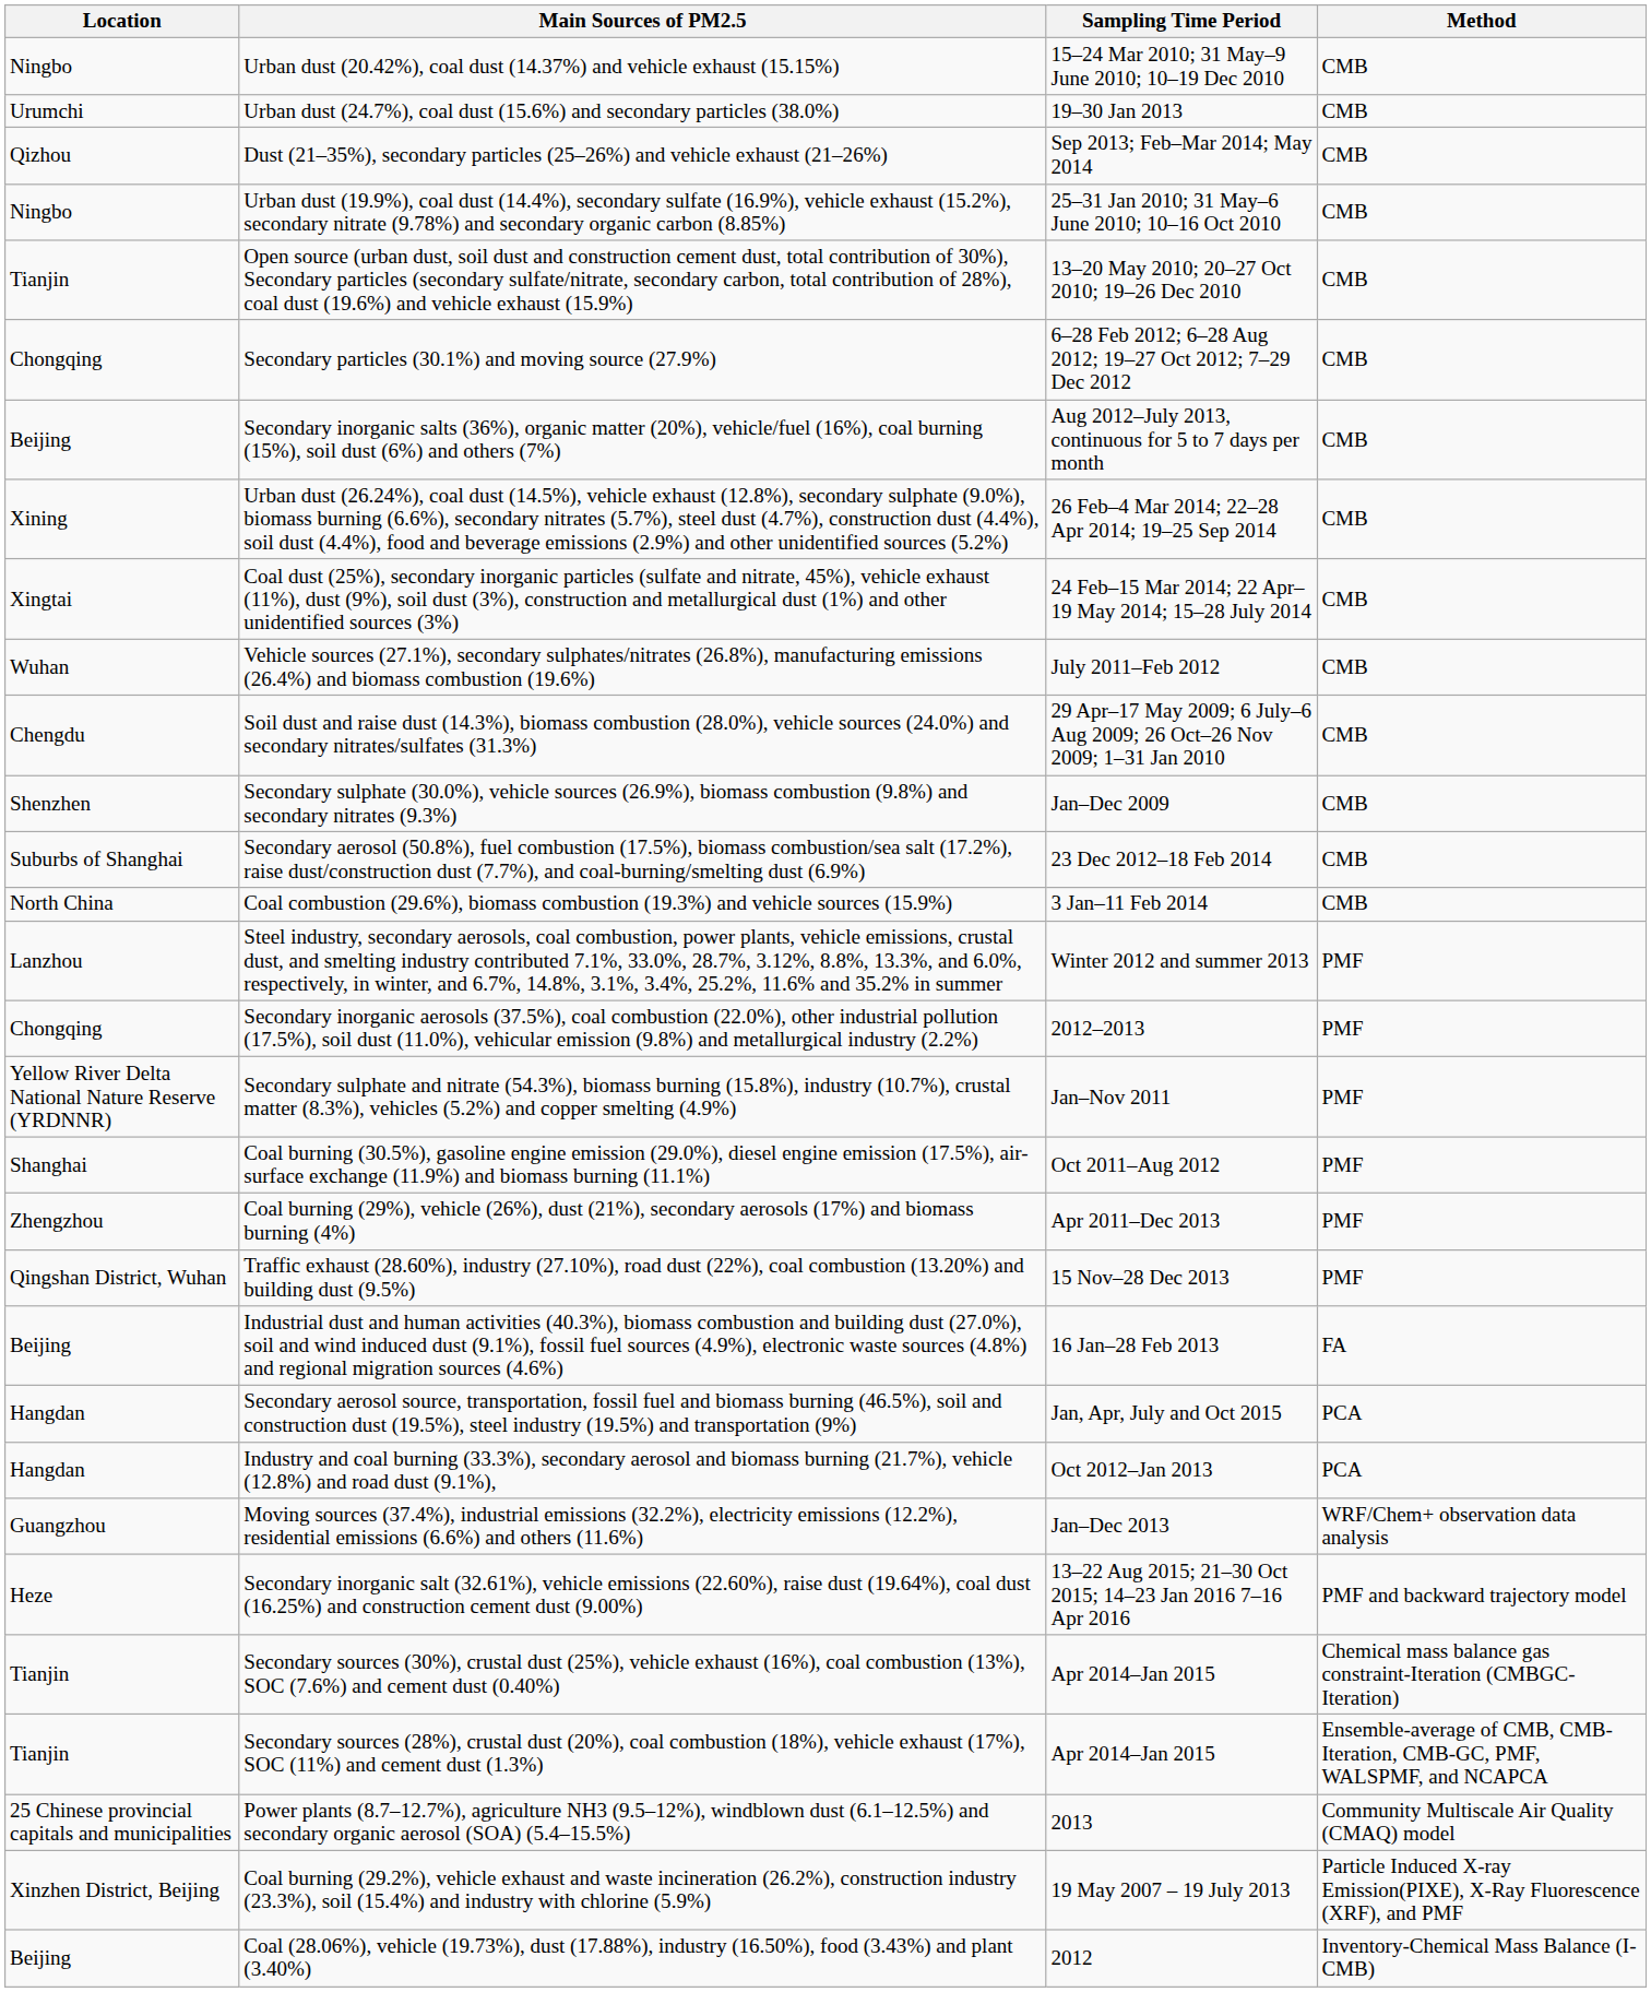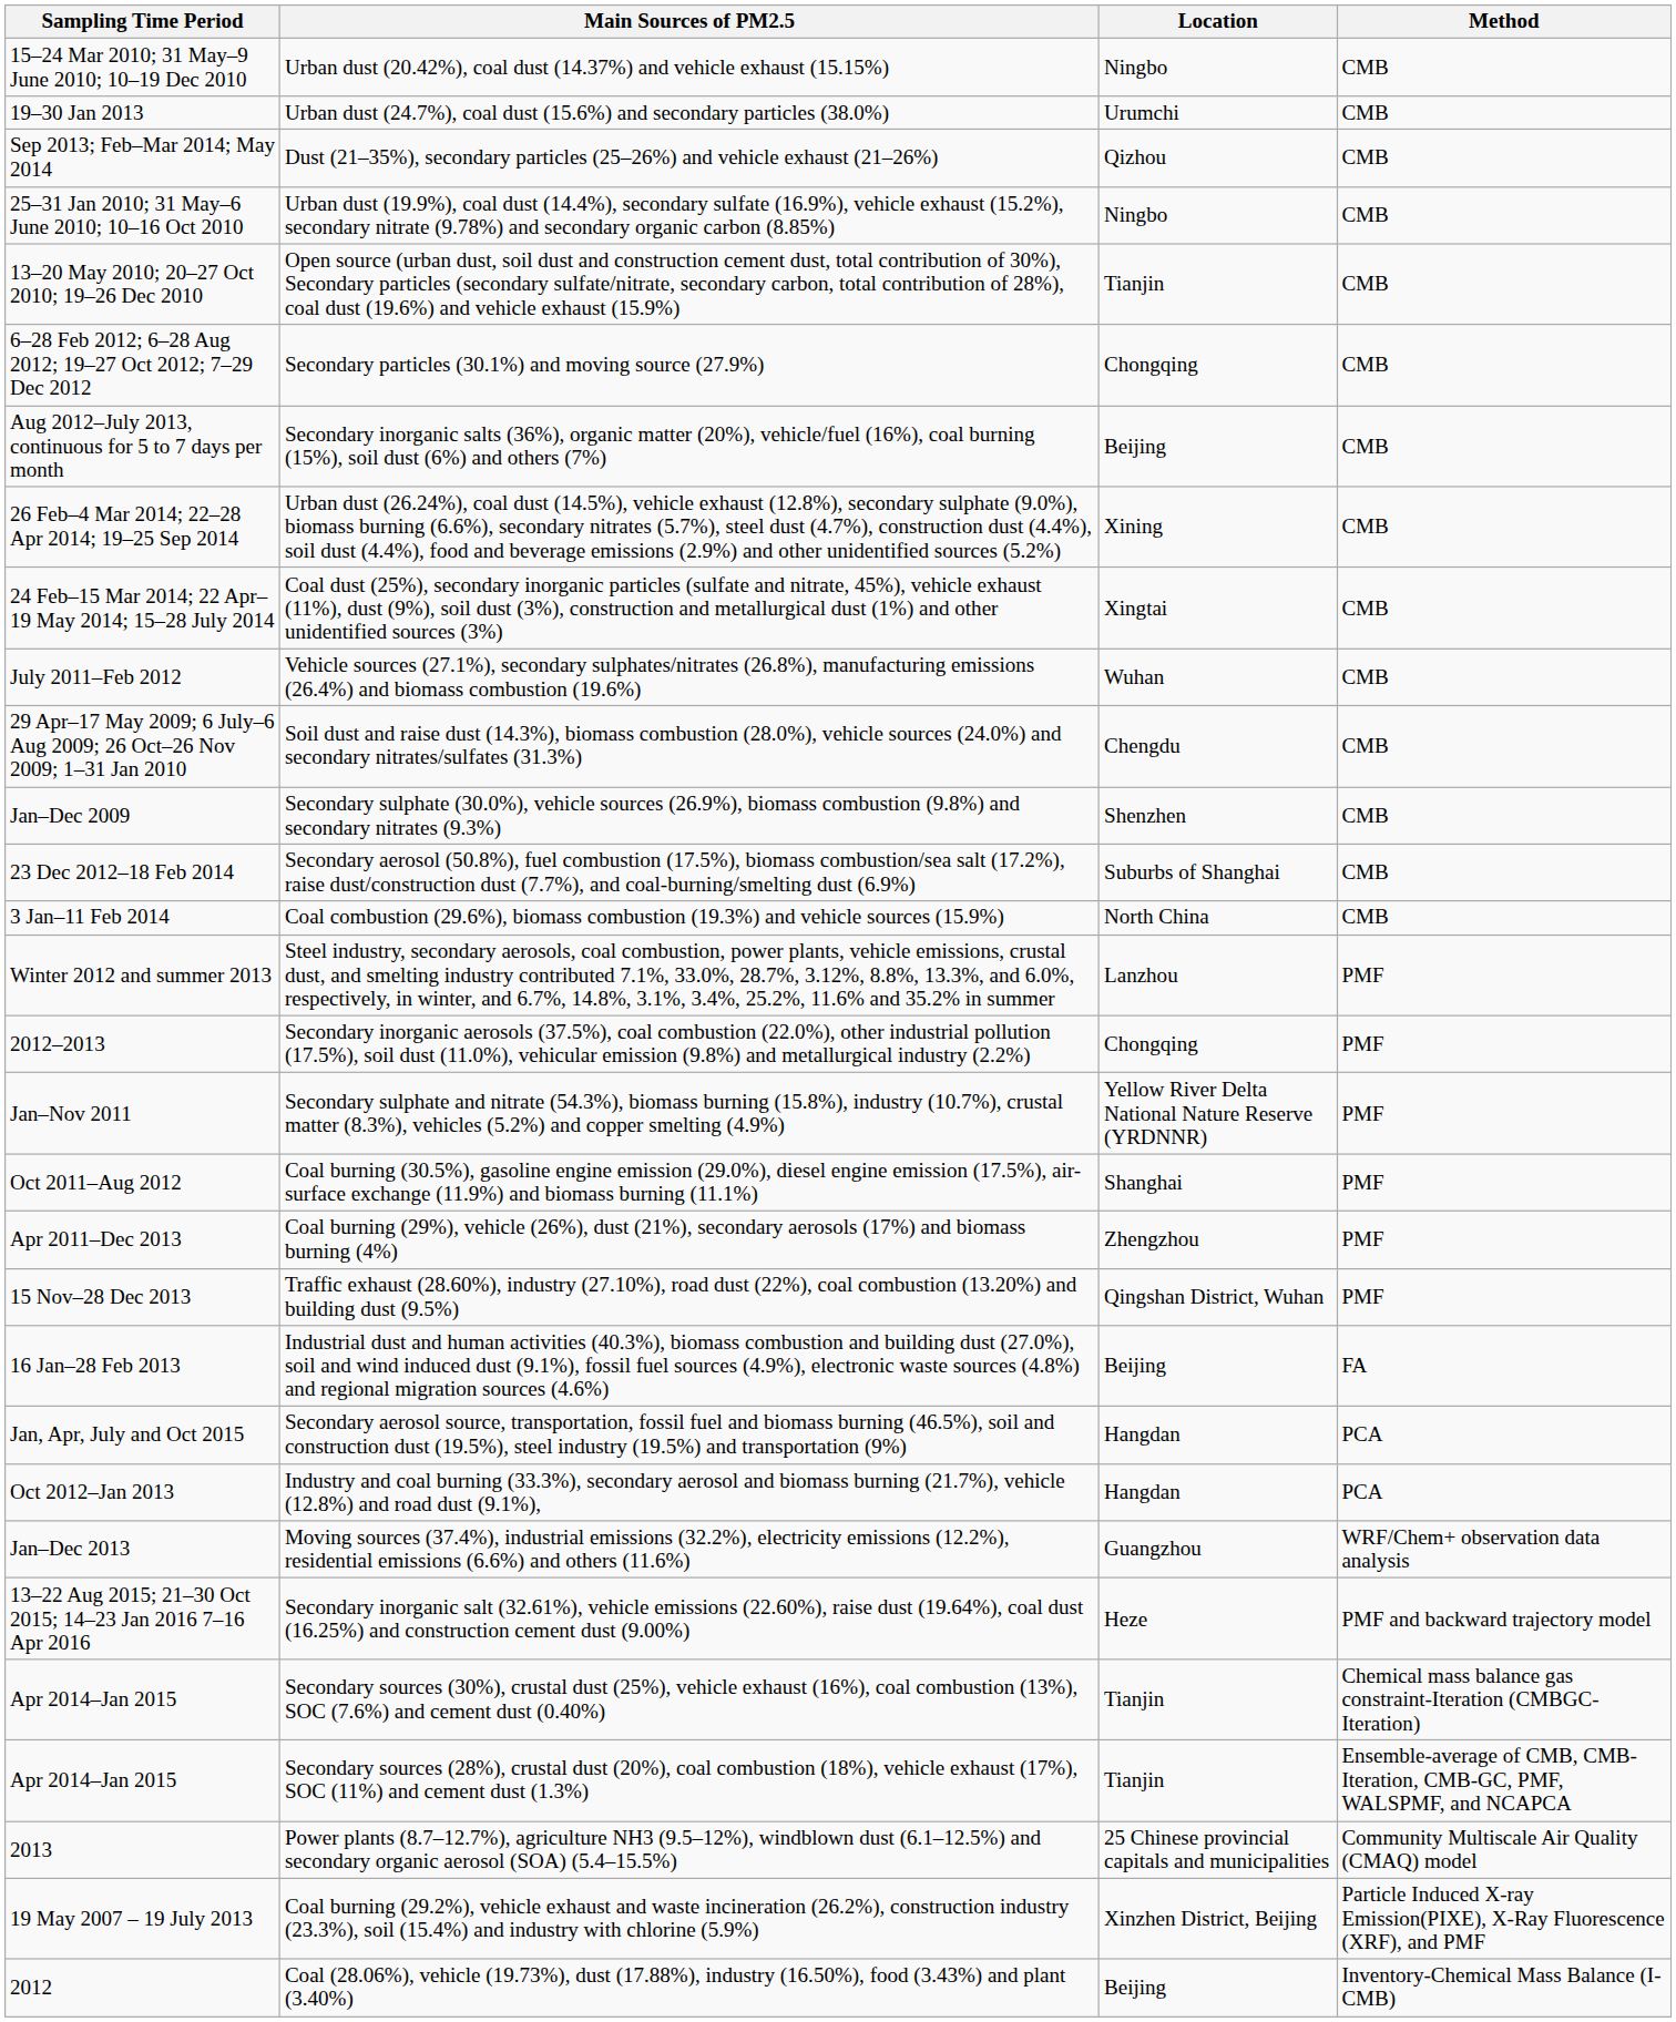columns swapped: Location <-> Sampling Time Period
